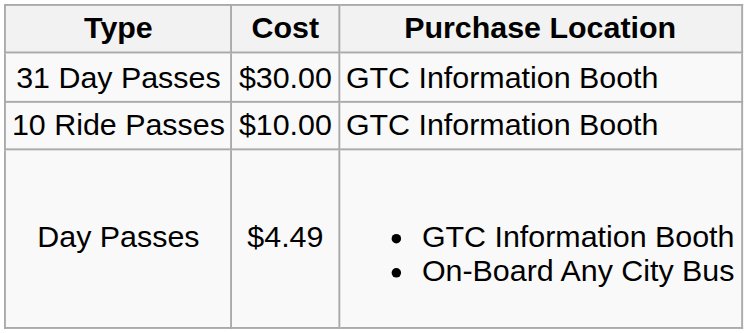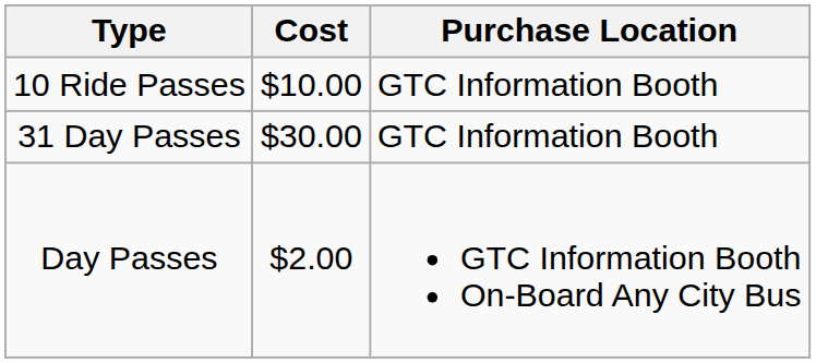rows swapped: 31 Day Passes <-> 10 Ride Passes
Day Passes | Cost: $4.49 -> $2.00
